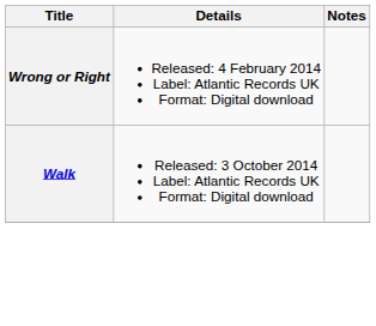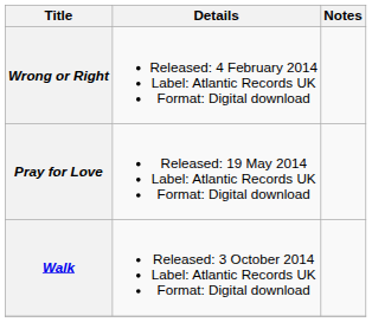+ row: Pray for Love | Released: 19 May 2014 Label: Atlantic Records UK Format: Digital download
